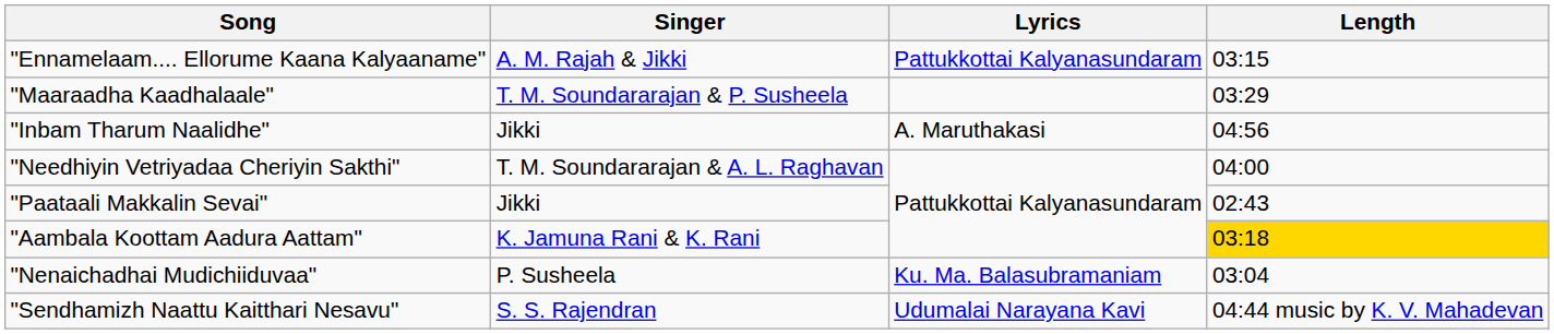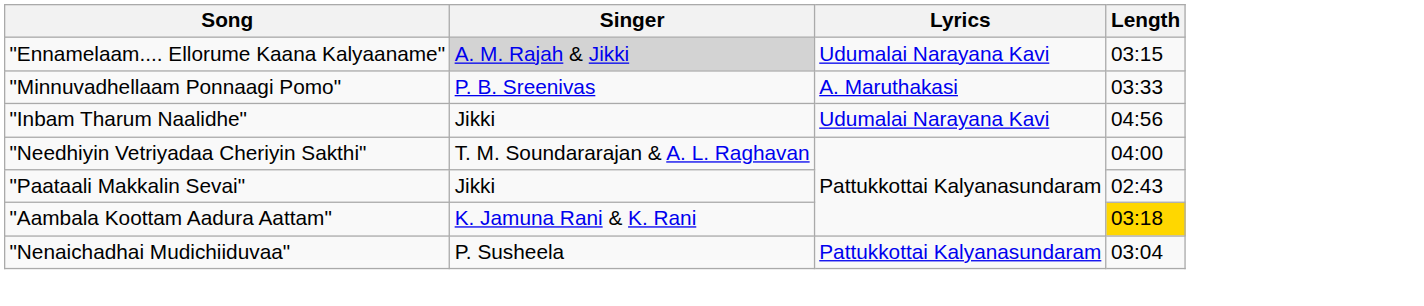"Ennamelaam.... Ellorume Kaana Kalyaaname" | Singer: no background -> lightgrey background
"Ennamelaam.... Ellorume Kaana Kalyaaname" | Lyrics: Pattukkottai Kalyanasundaram -> Udumalai Narayana Kavi
+ row: "Minnuvadhellaam Ponnaagi Pomo" | P. B. Sreenivas | A. Maruthakasi | 03:33
- row: "Maaraadha Kaadhalaale" | T. M. Soundararajan & P. Susheela | 03:29
"Inbam Tharum Naalidhe" | Lyrics: A. Maruthakasi -> Udumalai Narayana Kavi
"Nenaichadhai Mudichiiduvaa" | Lyrics: Ku. Ma. Balasubramaniam -> Pattukkottai Kalyanasundaram
- row: "Sendhamizh Naattu Kaitthari Nesavu" | S. S. Rajendran | Udumalai Narayana Kavi | 04:44 music by K. V. Mahadevan
